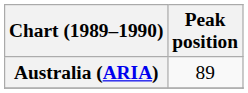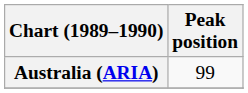Australia (ARIA) | Peak position: 89 -> 99
